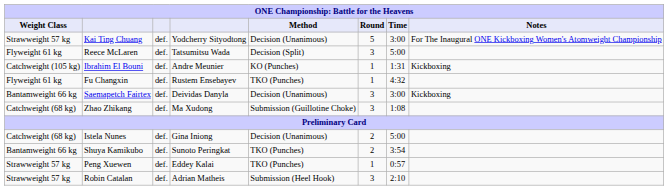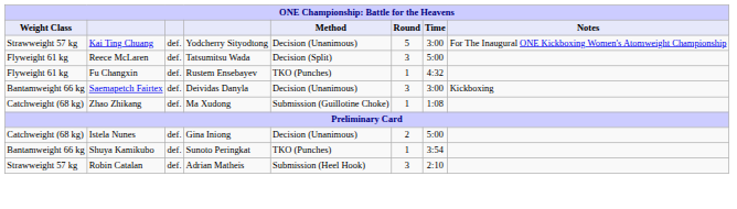- row: Catchweight (105 kg) | Ibrahim El Bouni | def. | Andre Meunier | KO (Punches) | 1 | 1:31 | Kickboxing
Zhao Zhikang | Round: 3 -> 1
Shuya Kamikubo | Round: 2 -> 1
- row: Strawweight 57 kg | Peng Xuewen | def. | Eddey Kalai | TKO (Punches) | 1 | 0:57
